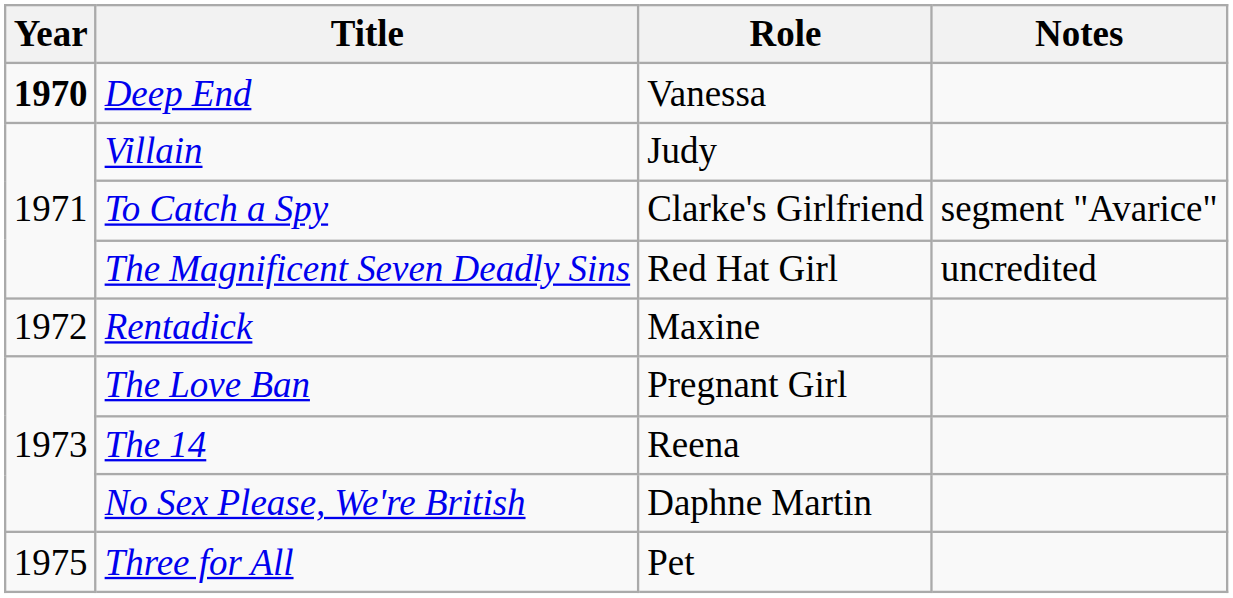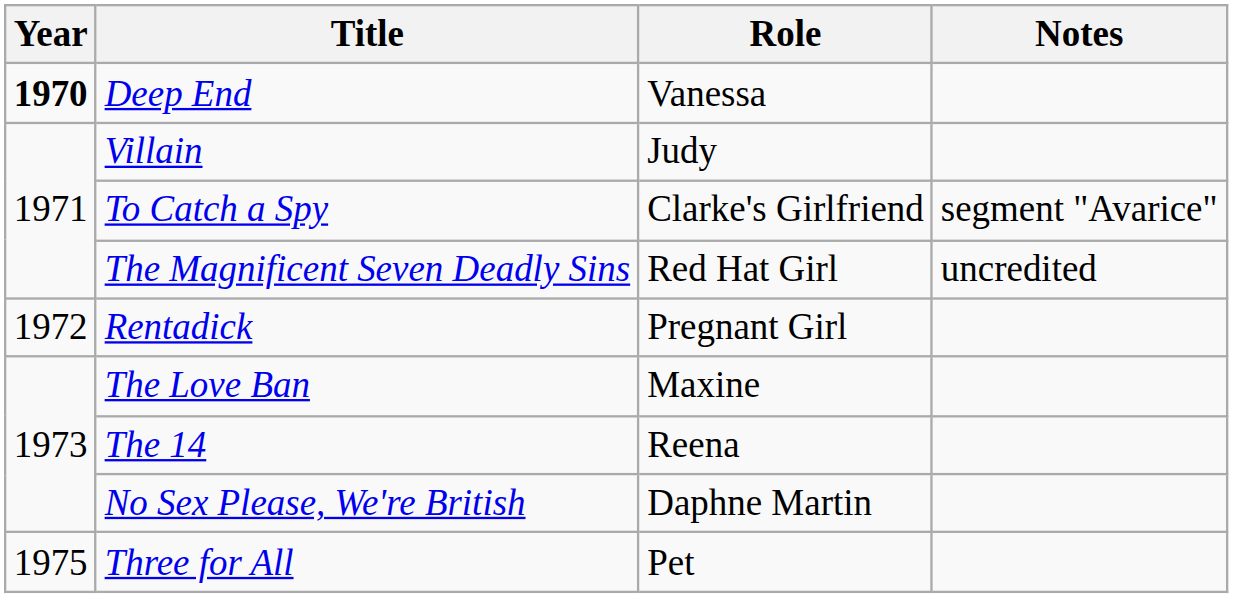Rentadick | Role: Maxine -> Pregnant Girl
The Love Ban | Role: Pregnant Girl -> Maxine
